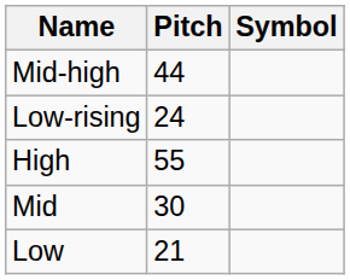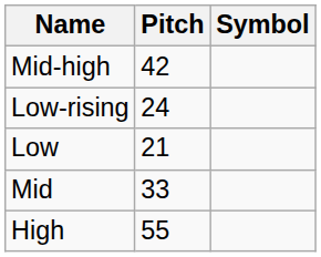Mid-high | Pitch: 44 -> 42
rows swapped: Low <-> High
Mid | Pitch: 30 -> 33
